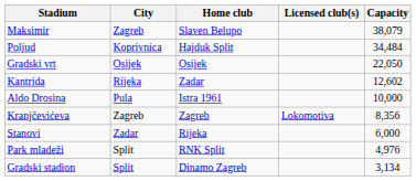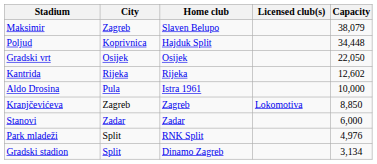Poljud | Capacity: 34,484 -> 34,448
Kantrida | Home club: Zadar -> Rijeka
Kranjčevićeva | Capacity: 8,356 -> 8,850
Stanovi | Home club: Rijeka -> Zadar
